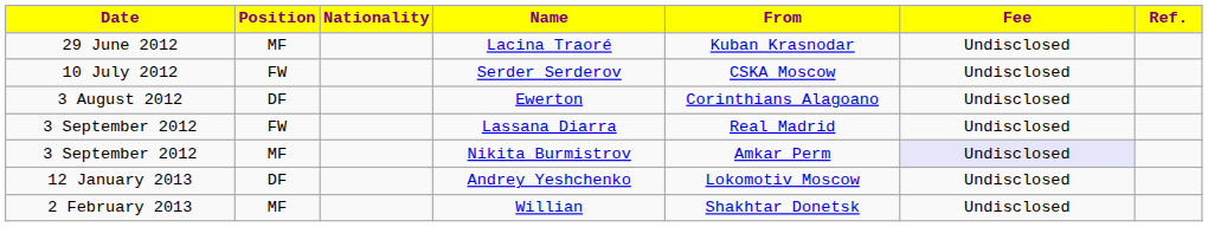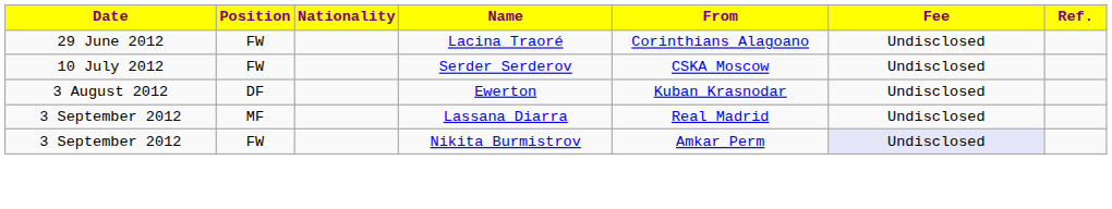Lacina Traoré | Position: MF -> FW
Lacina Traoré | From: Kuban Krasnodar -> Corinthians Alagoano
Ewerton | From: Corinthians Alagoano -> Kuban Krasnodar
Lassana Diarra | Position: FW -> MF
Nikita Burmistrov | Position: MF -> FW
- row: 12 January 2013 | DF | Andrey Yeshchenko | Lokomotiv Moscow | Undisclosed
- row: 2 February 2013 | MF | Willian | Shakhtar Donetsk | Undisclosed
